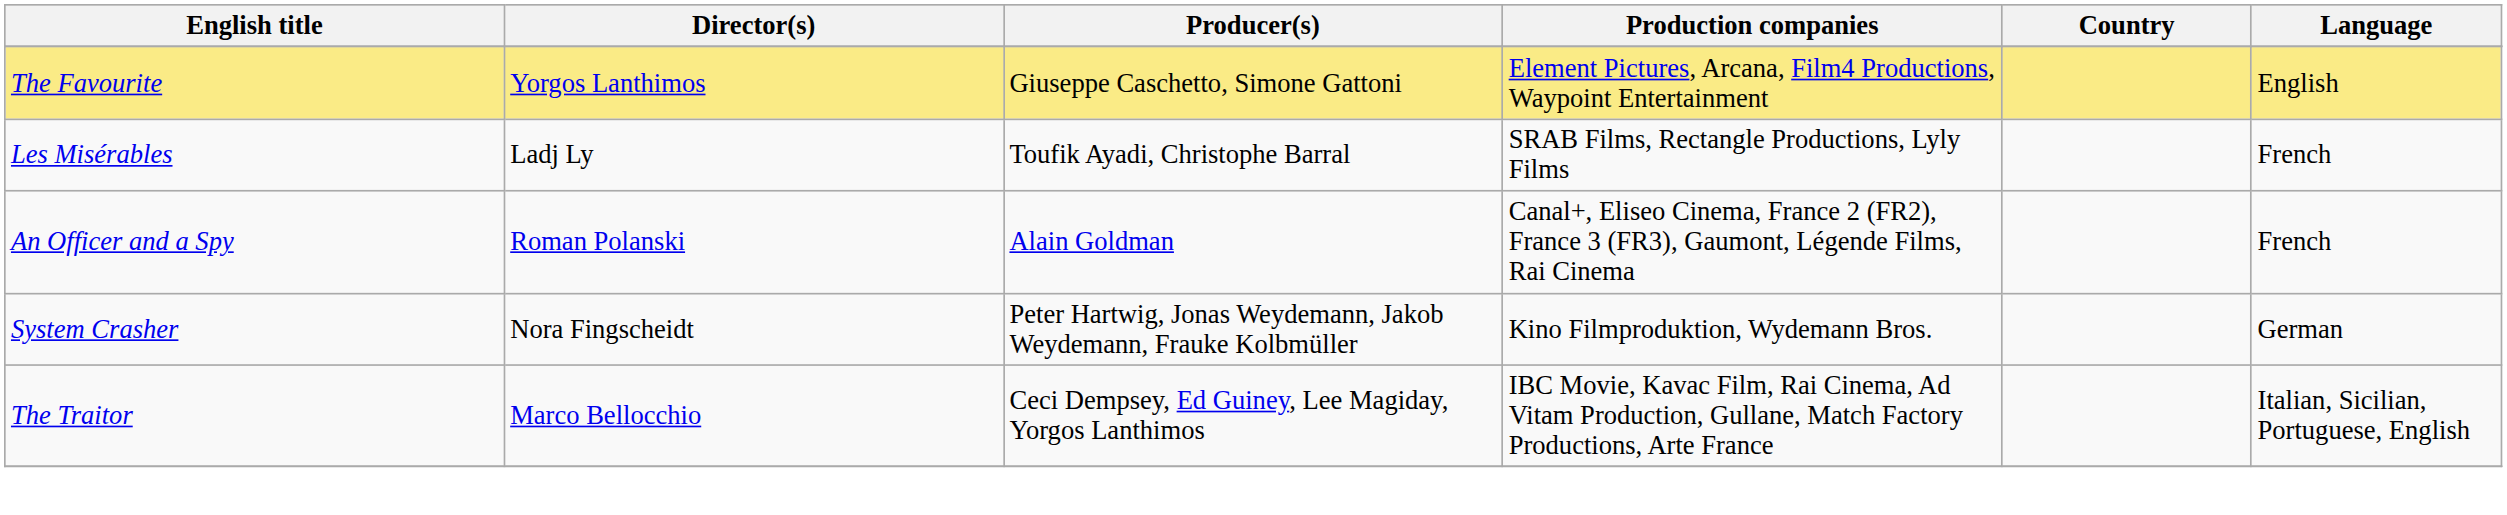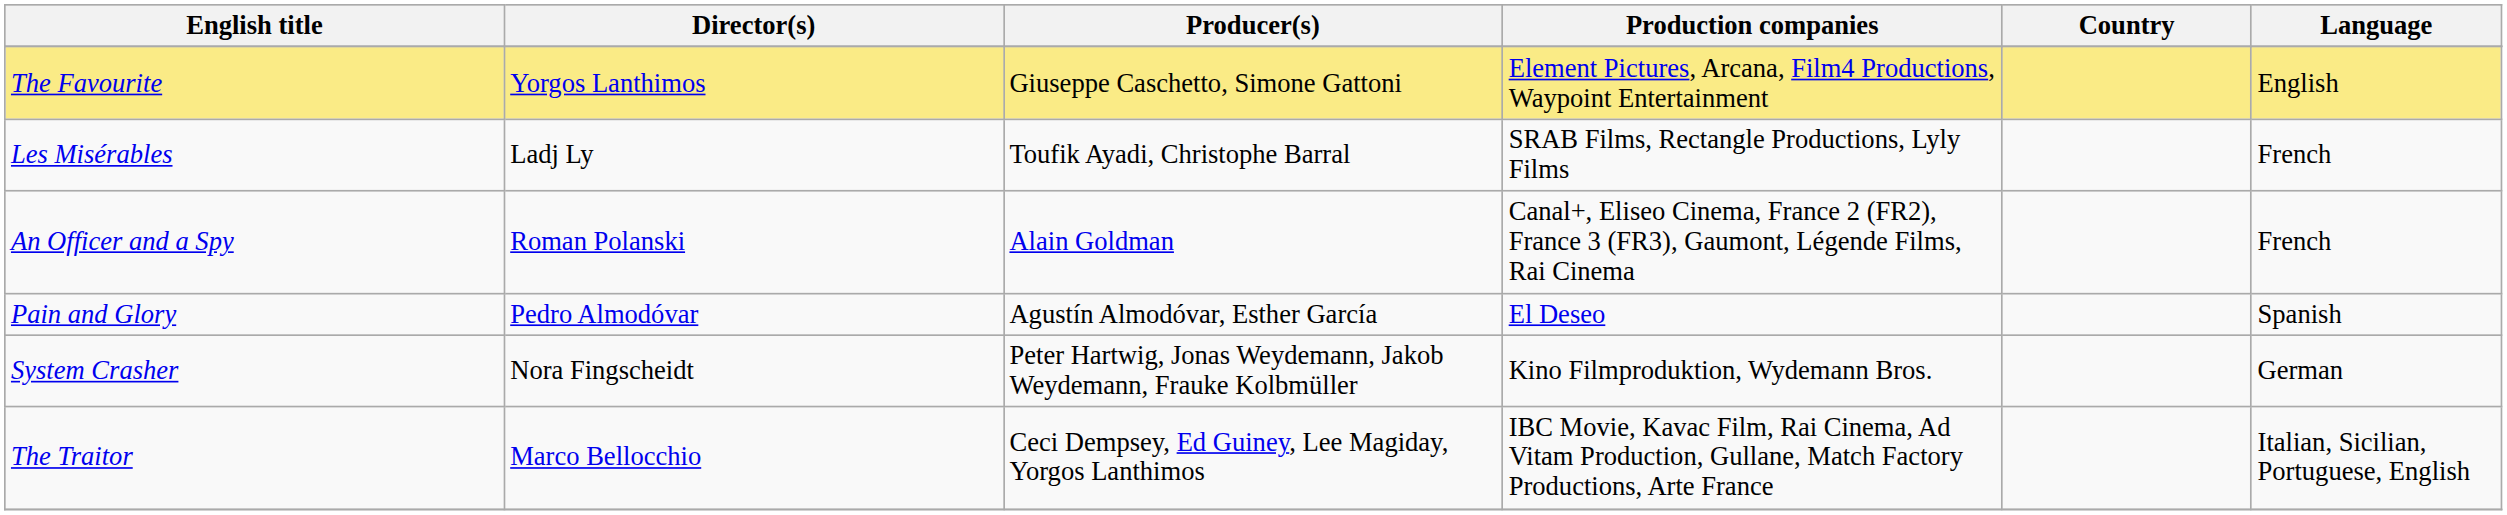+ row: Pain and Glory | Pedro Almodóvar | Agustín Almodóvar, Esther García | El Deseo | Spanish
